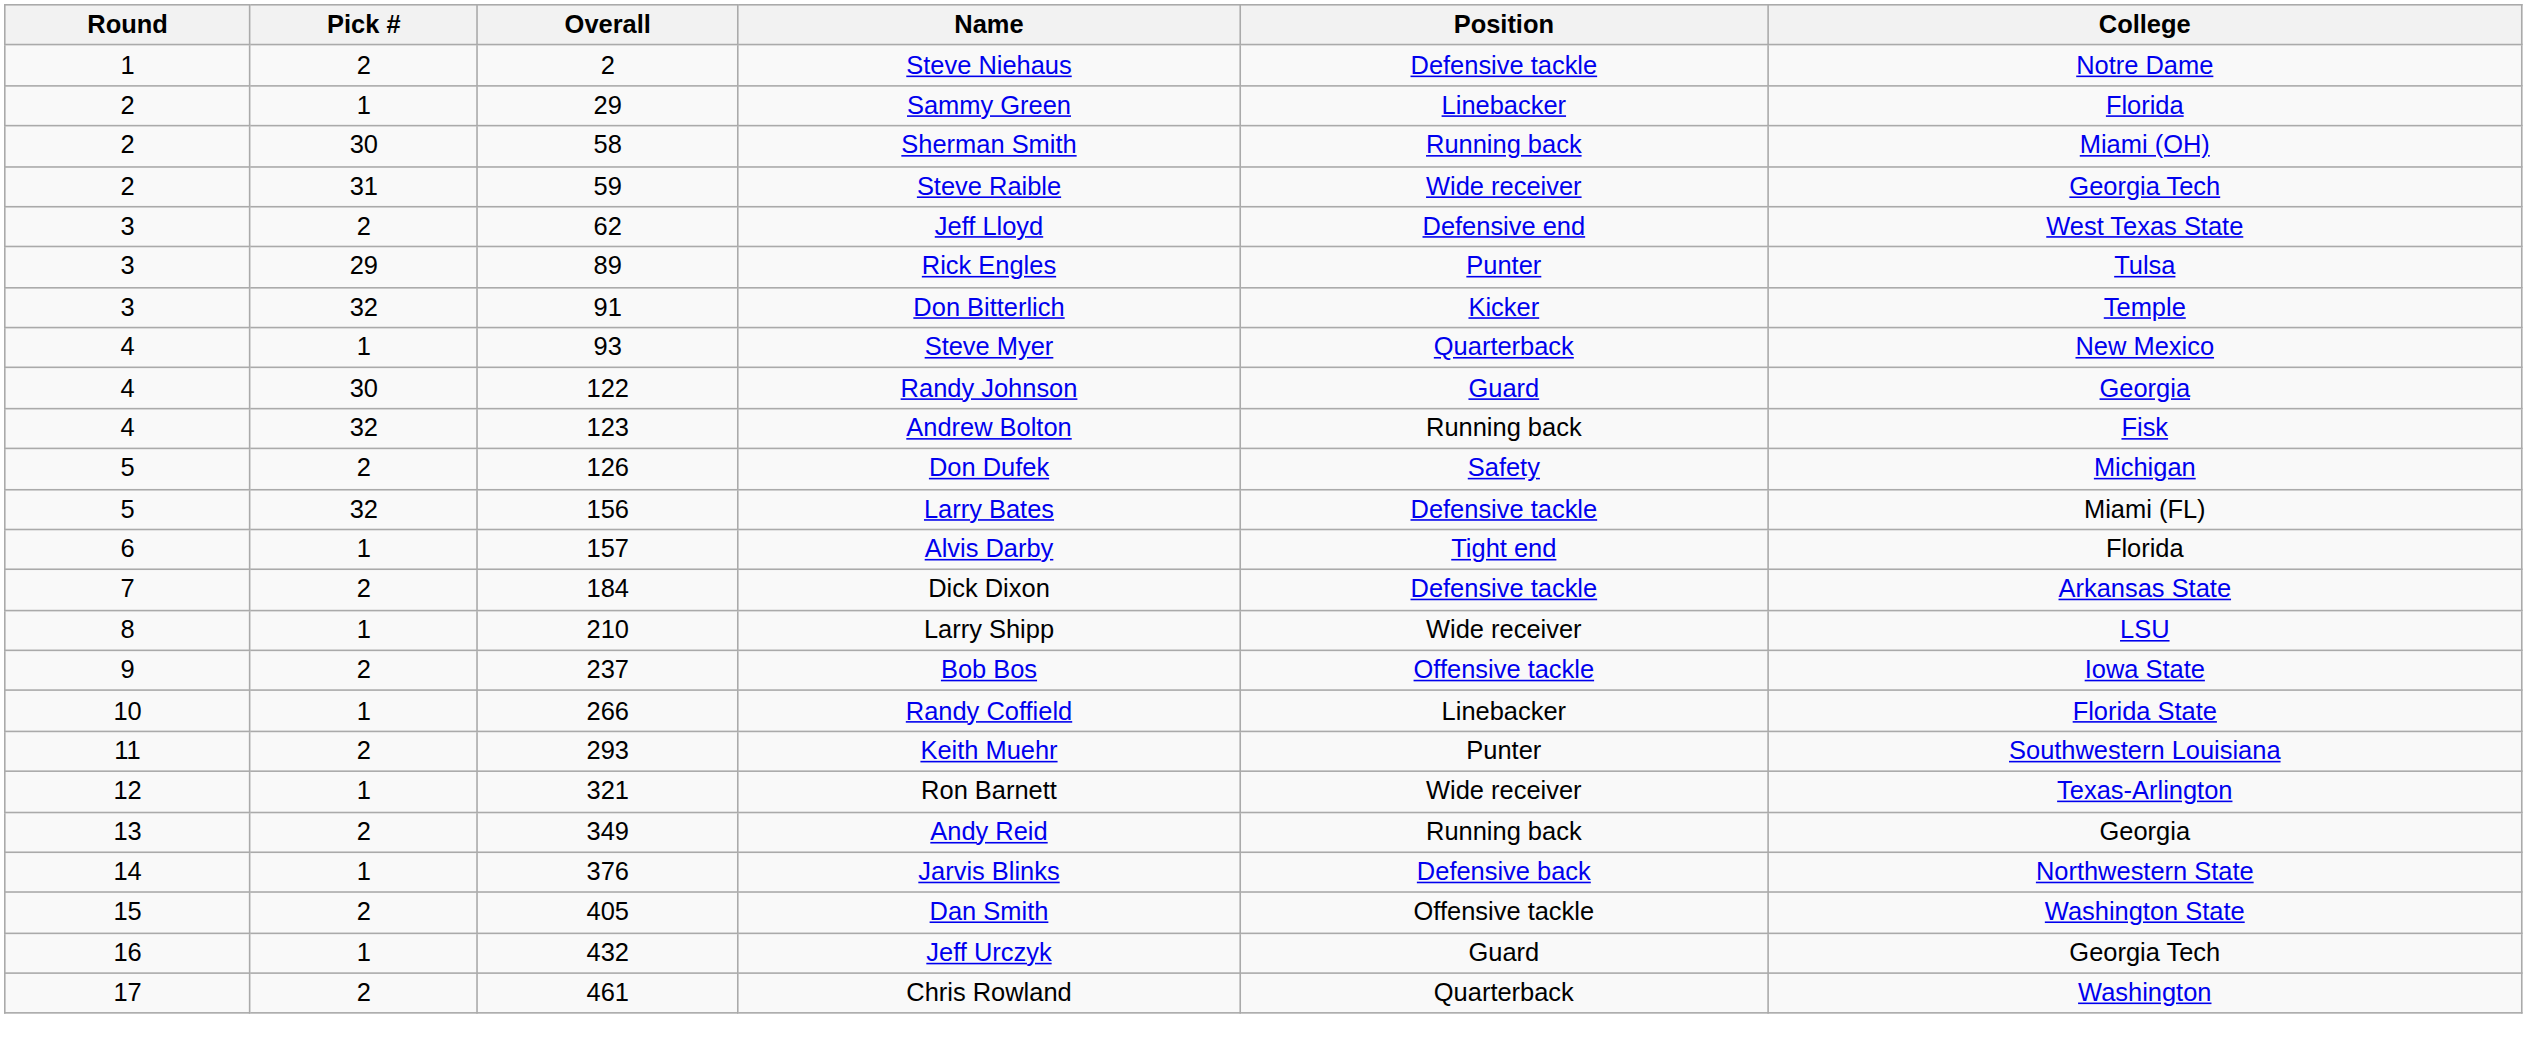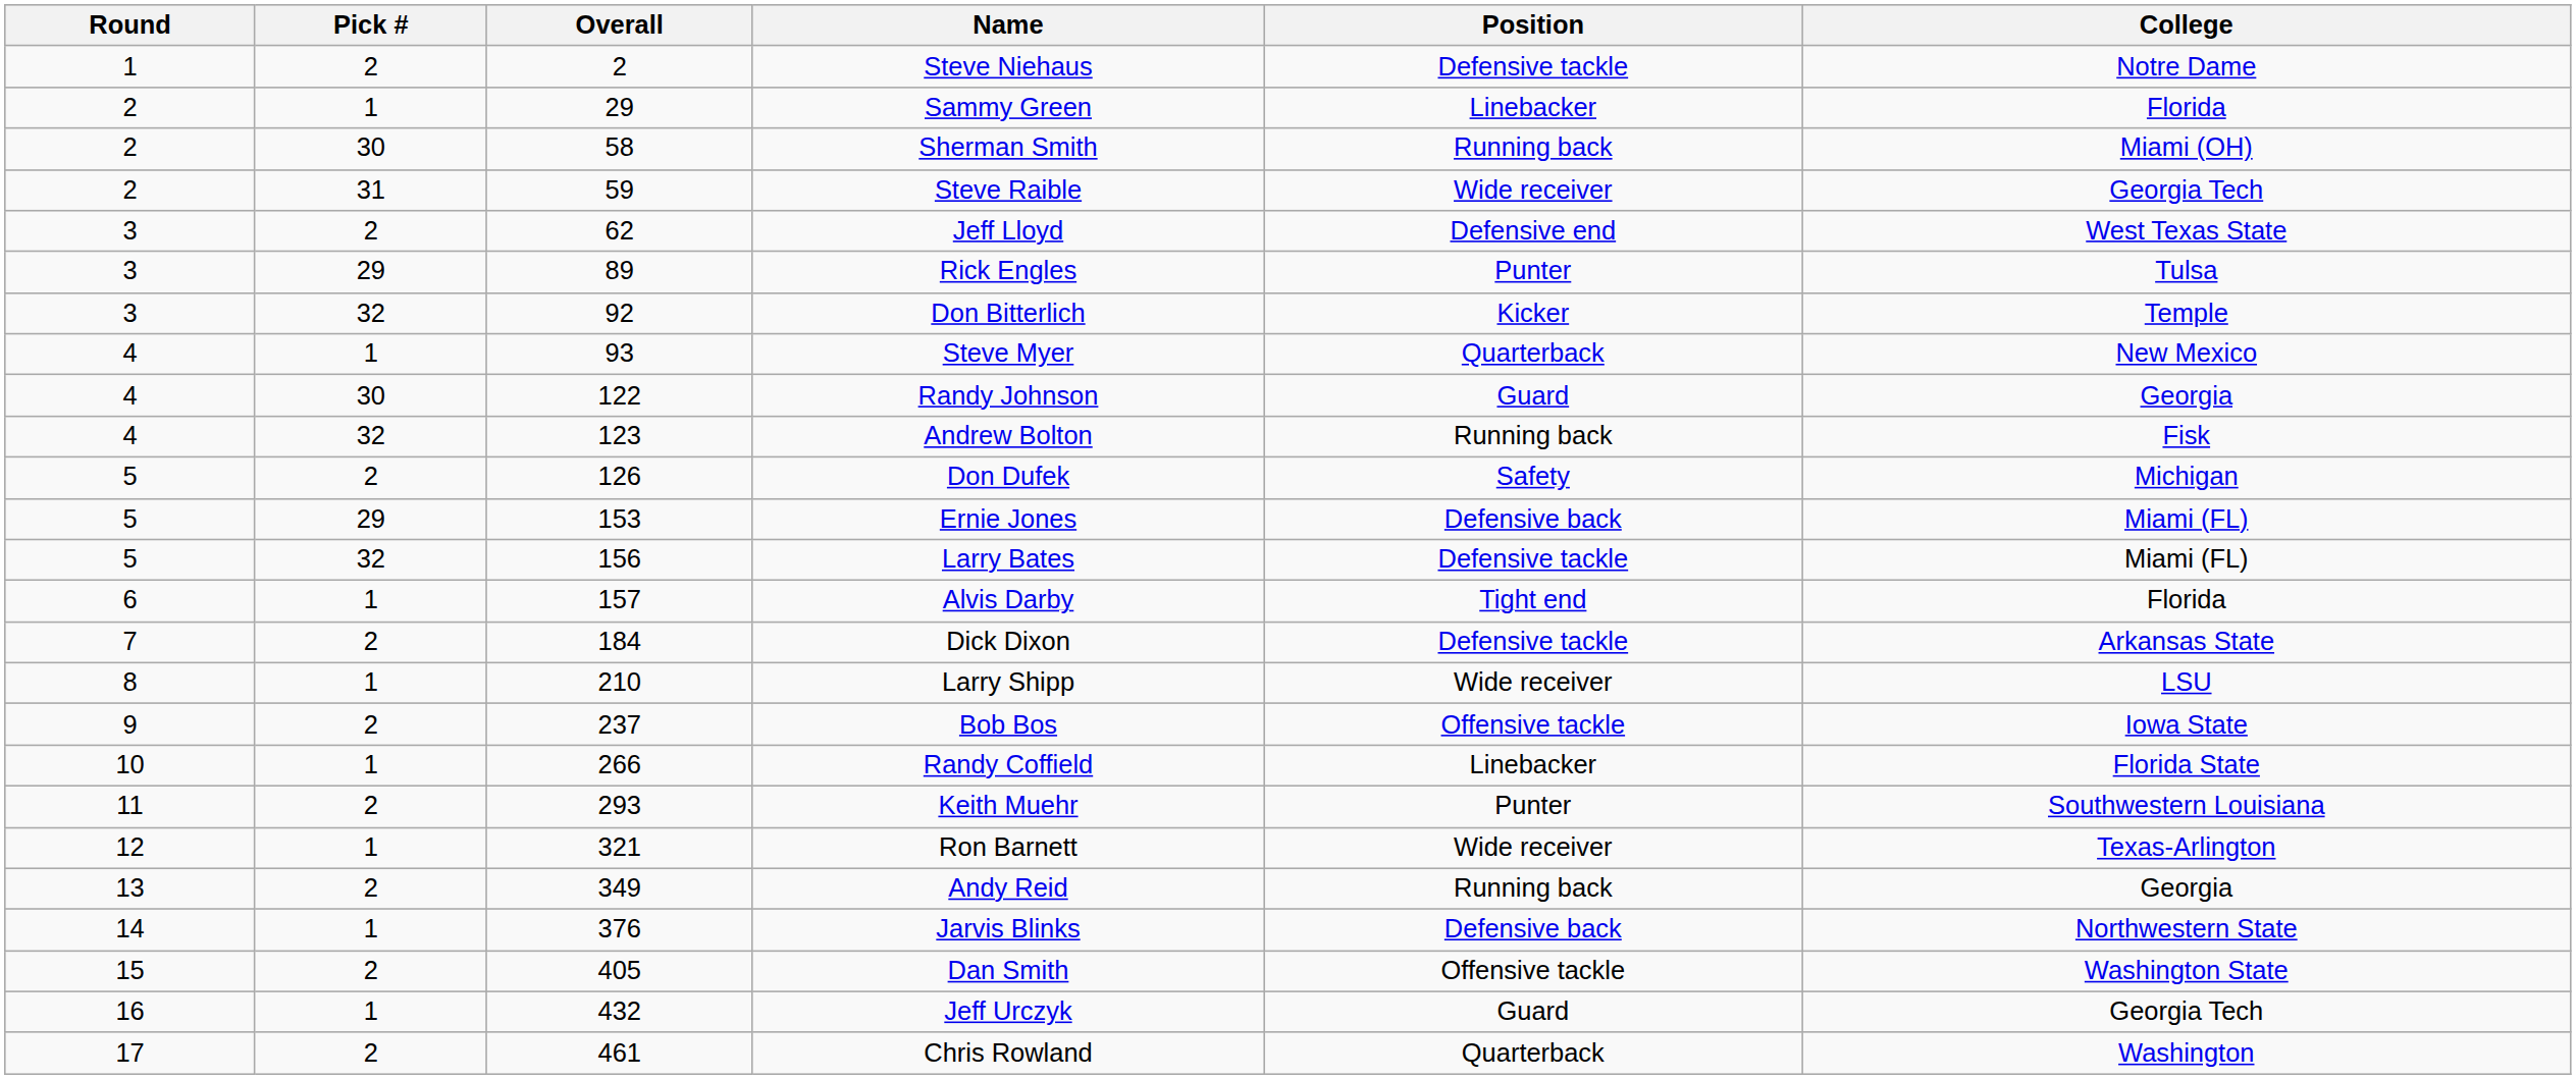Don Bitterlich | Overall: 91 -> 92
+ row: 5 | 29 | 153 | Ernie Jones | Defensive back | Miami (FL)
